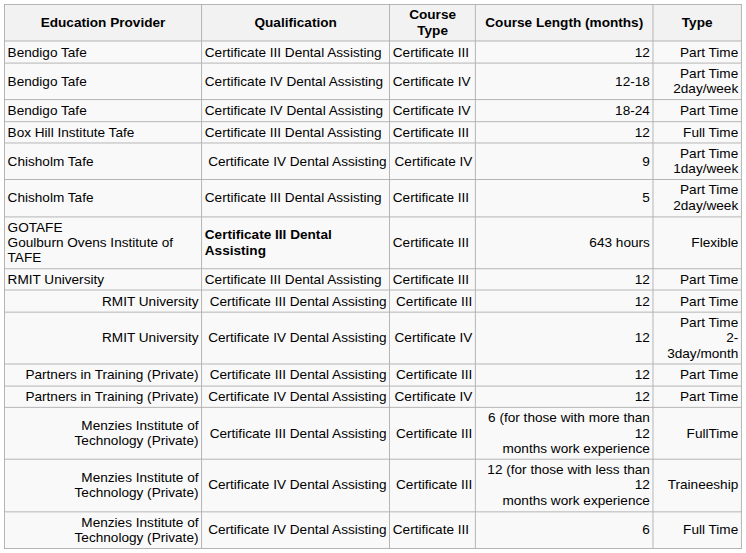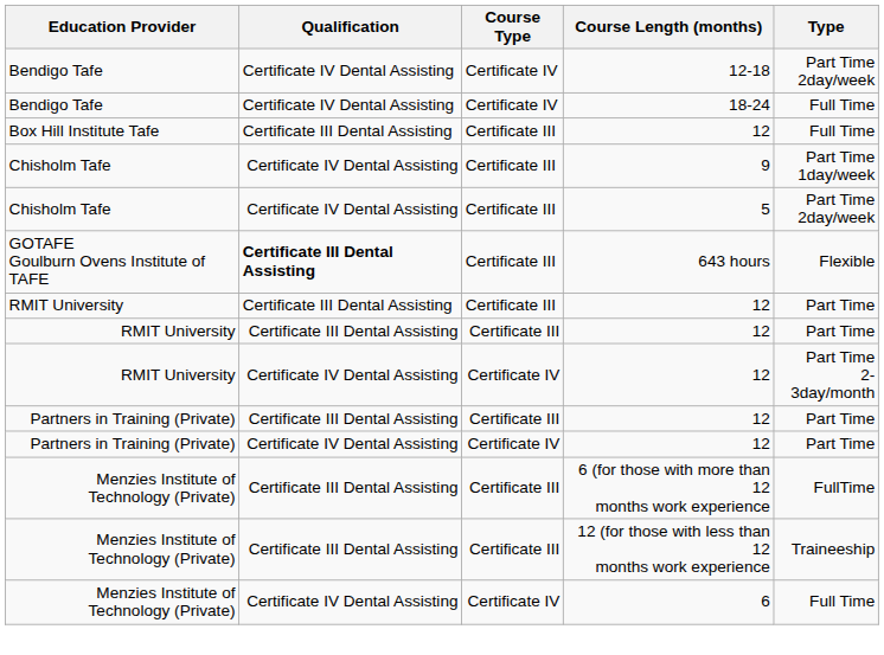- row: Bendigo Tafe | Certificate III Dental Assisting | Certificate III | 12 | Part Time
18-24 | Type: Part Time -> Full Time
9 | Course Type: Certificate IV -> Certificate III
5 | Qualification: Certificate III Dental Assisting -> Certificate IV Dental Assisting
12 (for those with less than 12 months work experience | Qualification: Certificate IV Dental Assisting -> Certificate III Dental Assisting
6 | Course Type: Certificate III -> Certificate IV
